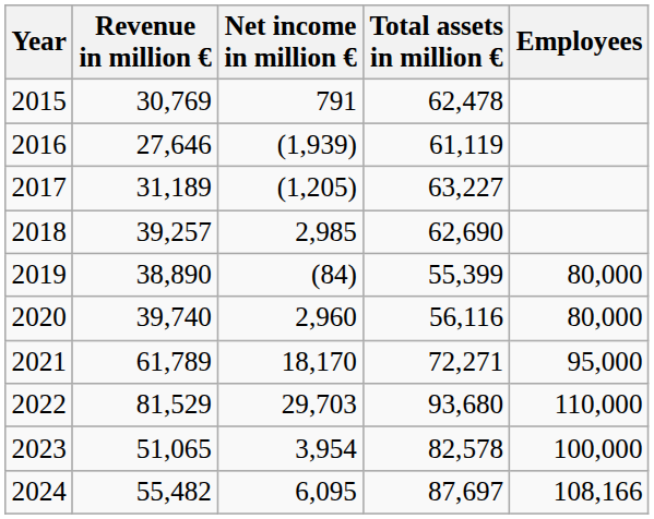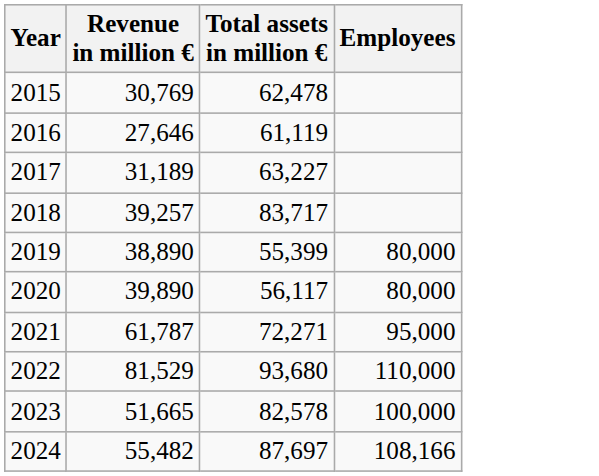- column: Net income in million € | 791 | (1,939) | (1,205) | 2,985 | (84) | 2,960 | 18,170 | 29,703 | 3,954 | 6,095
2018 | Total assets in million €: 62,690 -> 83,717
2020 | Revenue in million €: 39,740 -> 39,890
2020 | Total assets in million €: 56,116 -> 56,117
2021 | Revenue in million €: 61,789 -> 61,787
2023 | Revenue in million €: 51,065 -> 51,665
